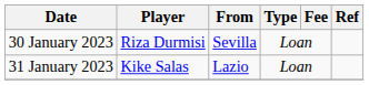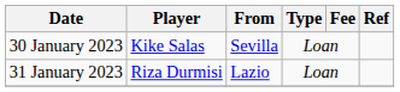30 January 2023 | Player: Riza Durmisi -> Kike Salas
31 January 2023 | Player: Kike Salas -> Riza Durmisi
